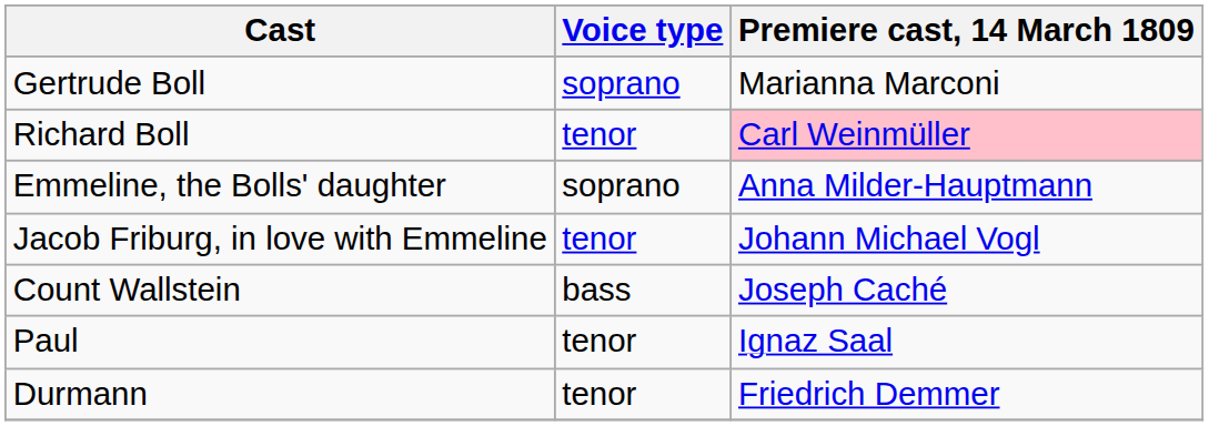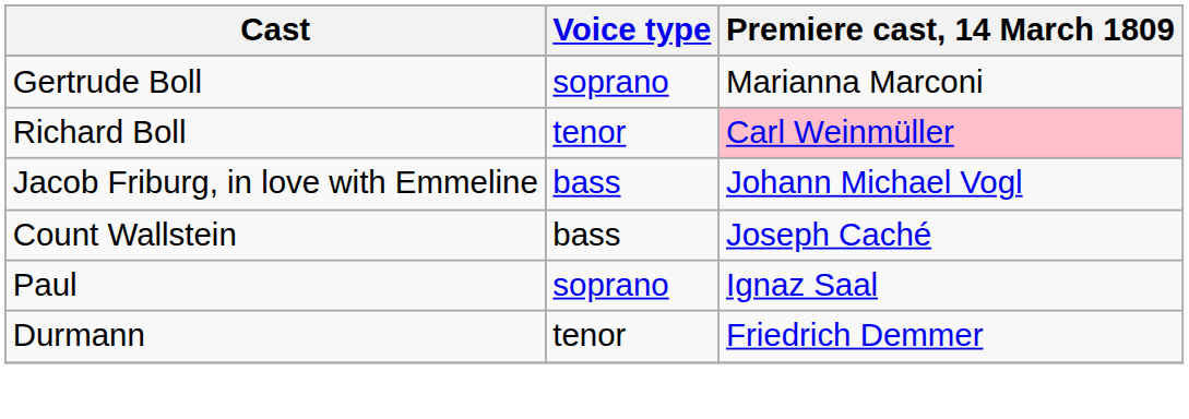- row: Emmeline, the Bolls' daughter | soprano | Anna Milder-Hauptmann
Jacob Friburg, in love with Emmeline | Voice type: tenor -> bass
Paul | Voice type: tenor -> soprano
